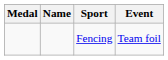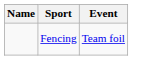- column: Medal
